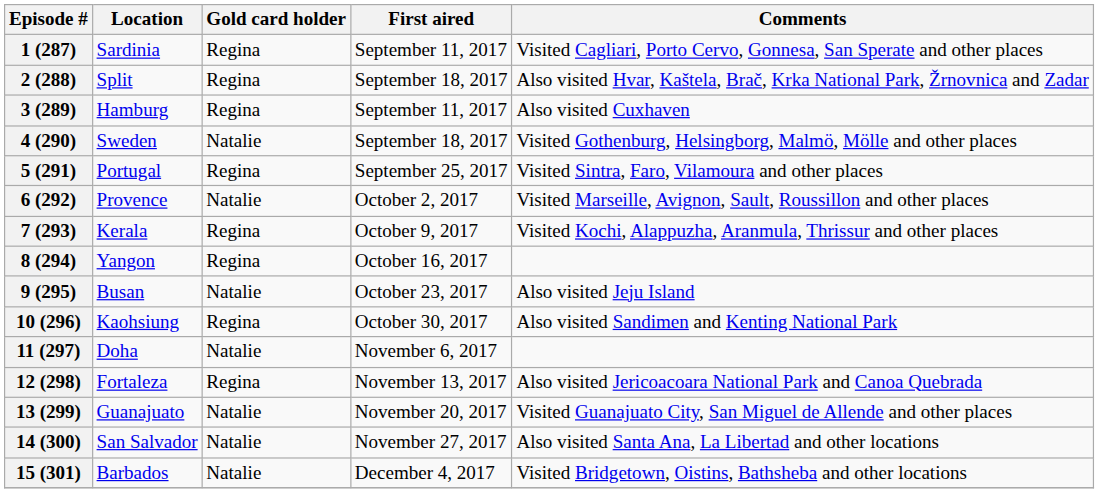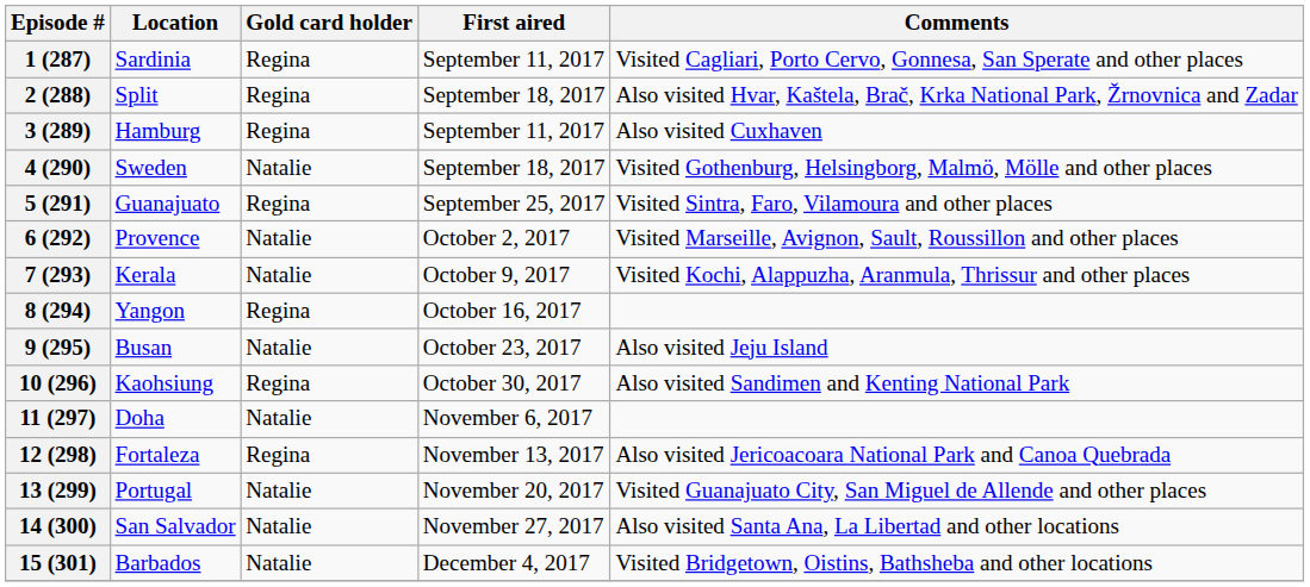5 (291) | Location: Portugal -> Guanajuato
7 (293) | Gold card holder: Regina -> Natalie
13 (299) | Location: Guanajuato -> Portugal
